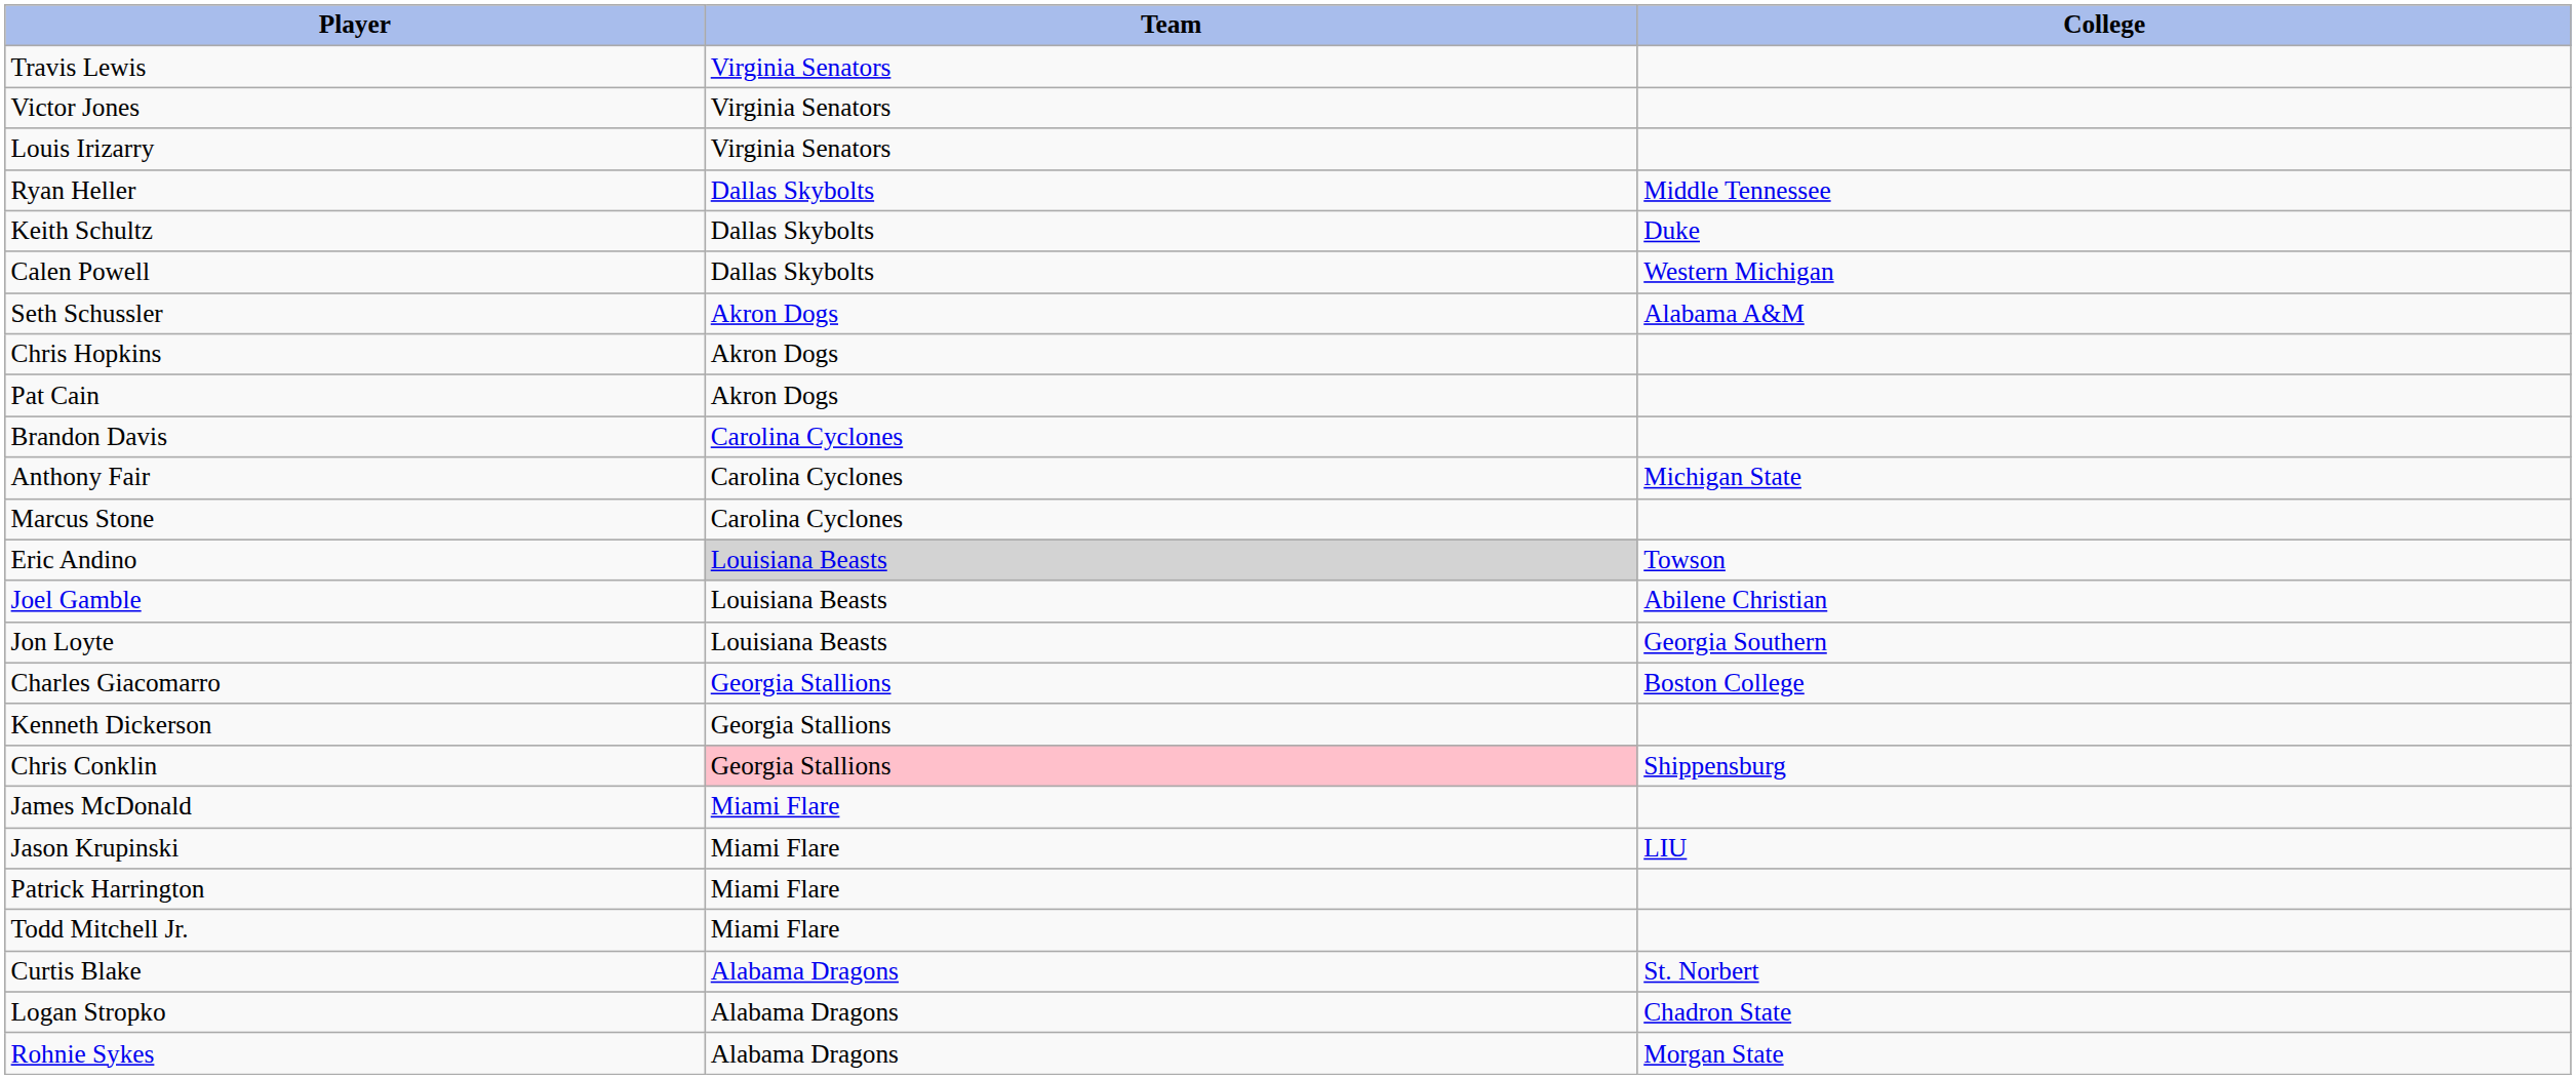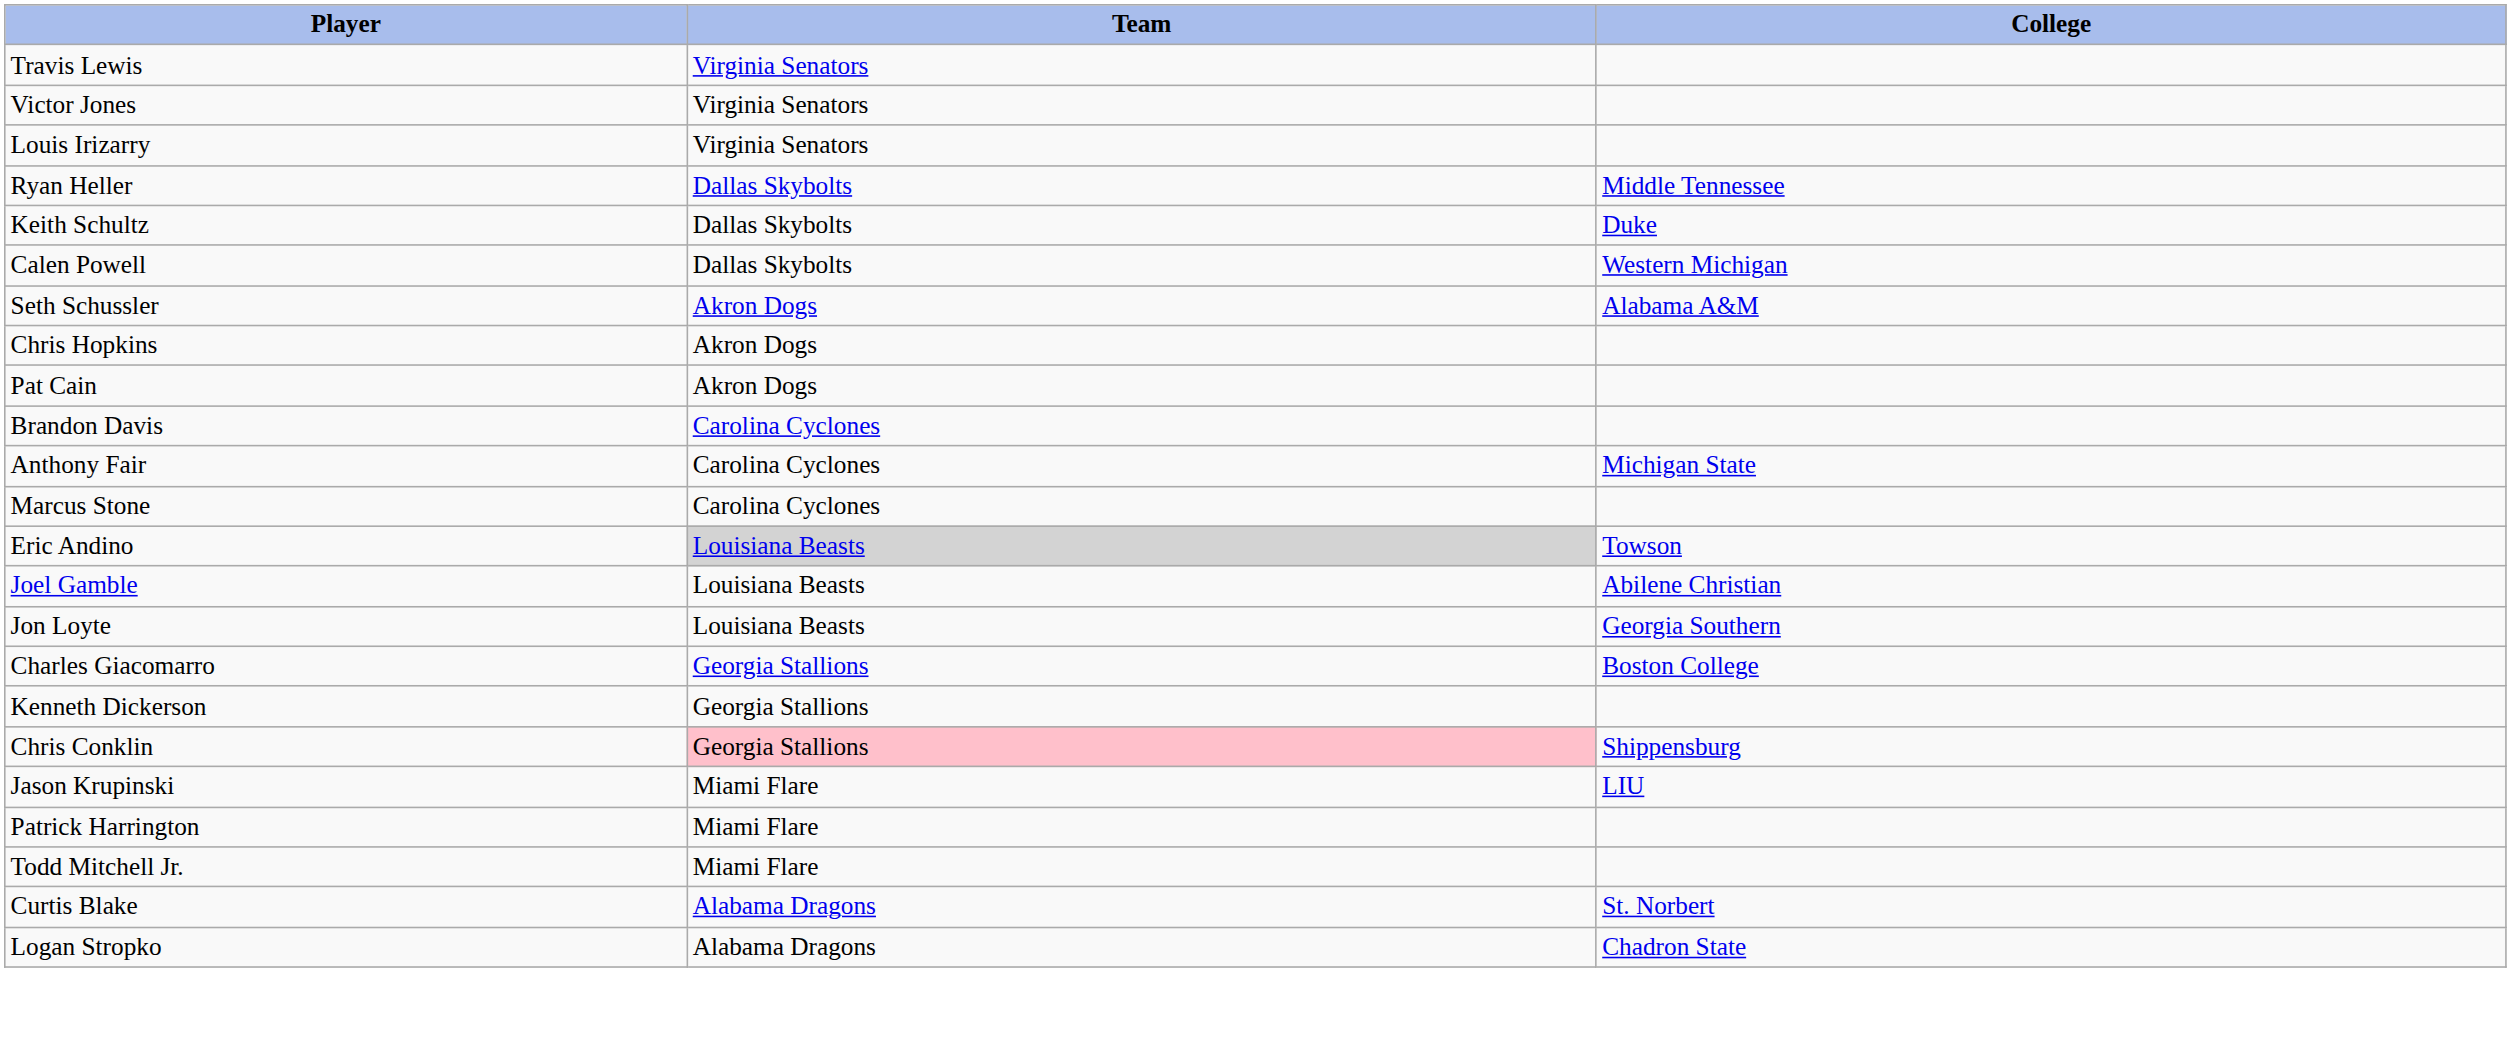- row: James McDonald | Miami Flare
- row: Rohnie Sykes | Alabama Dragons | Morgan State
